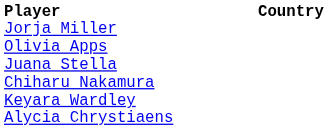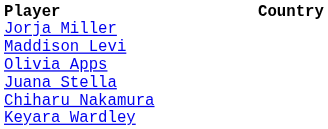+ row: Maddison Levi
- row: Alycia Chrystiaens
